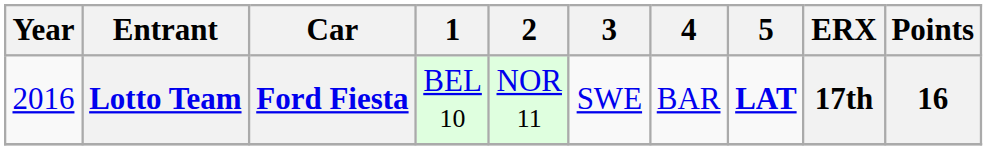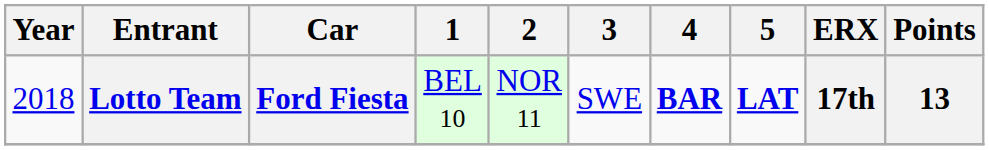Lotto Team | Year: 2016 -> 2018
Lotto Team | 4: normal -> bold
Lotto Team | Points: 16 -> 13
